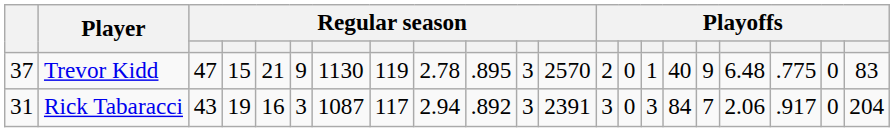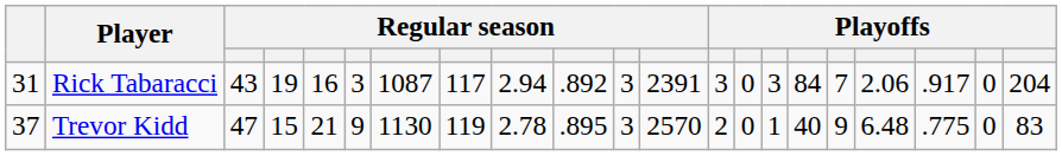rows swapped: Rick Tabaracci <-> Trevor Kidd
